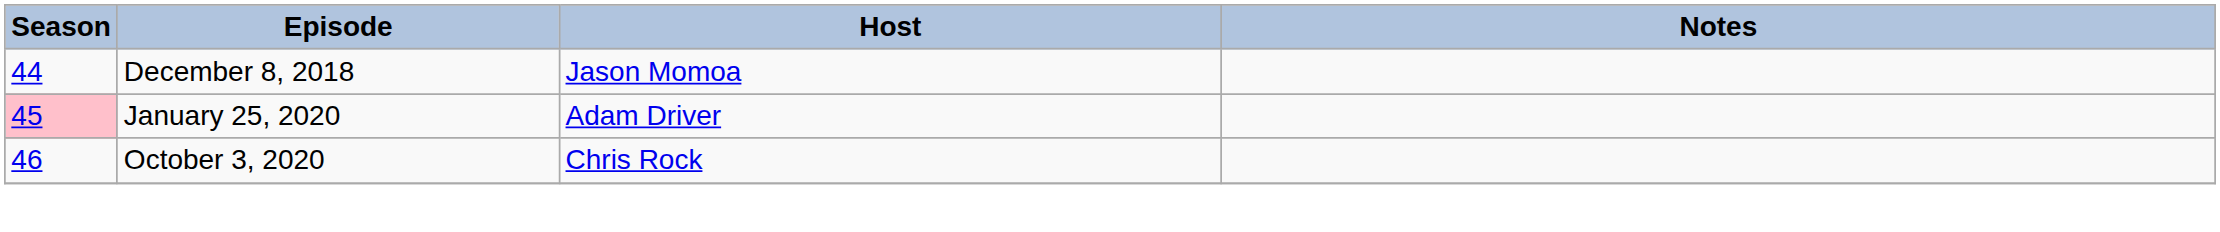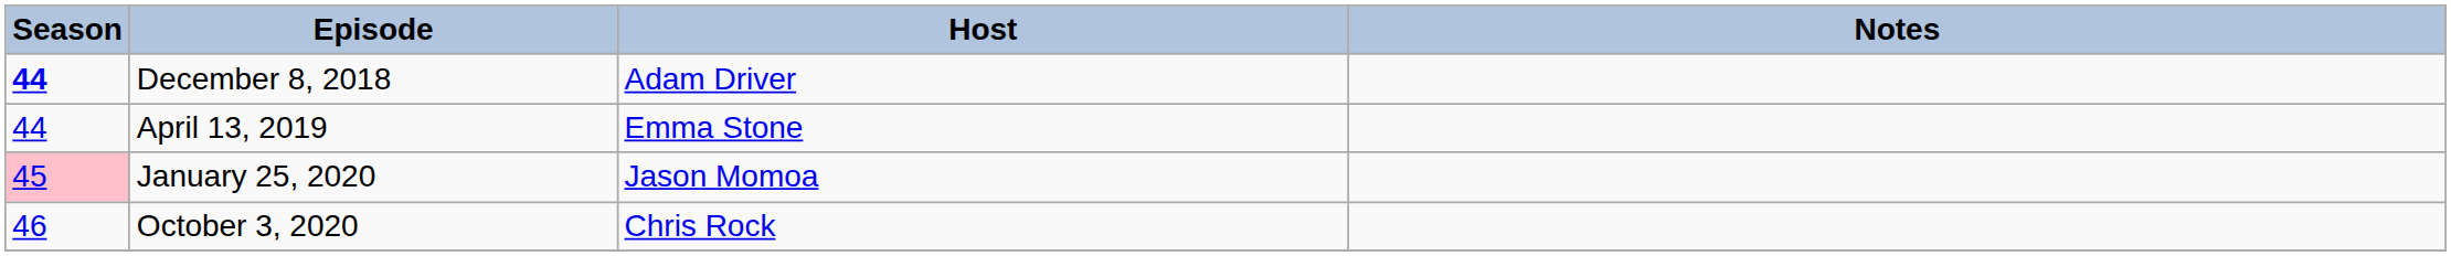December 8, 2018 | Season: normal -> bold
December 8, 2018 | Host: Jason Momoa -> Adam Driver
+ row: 44 | April 13, 2019 | Emma Stone
January 25, 2020 | Host: Adam Driver -> Jason Momoa
